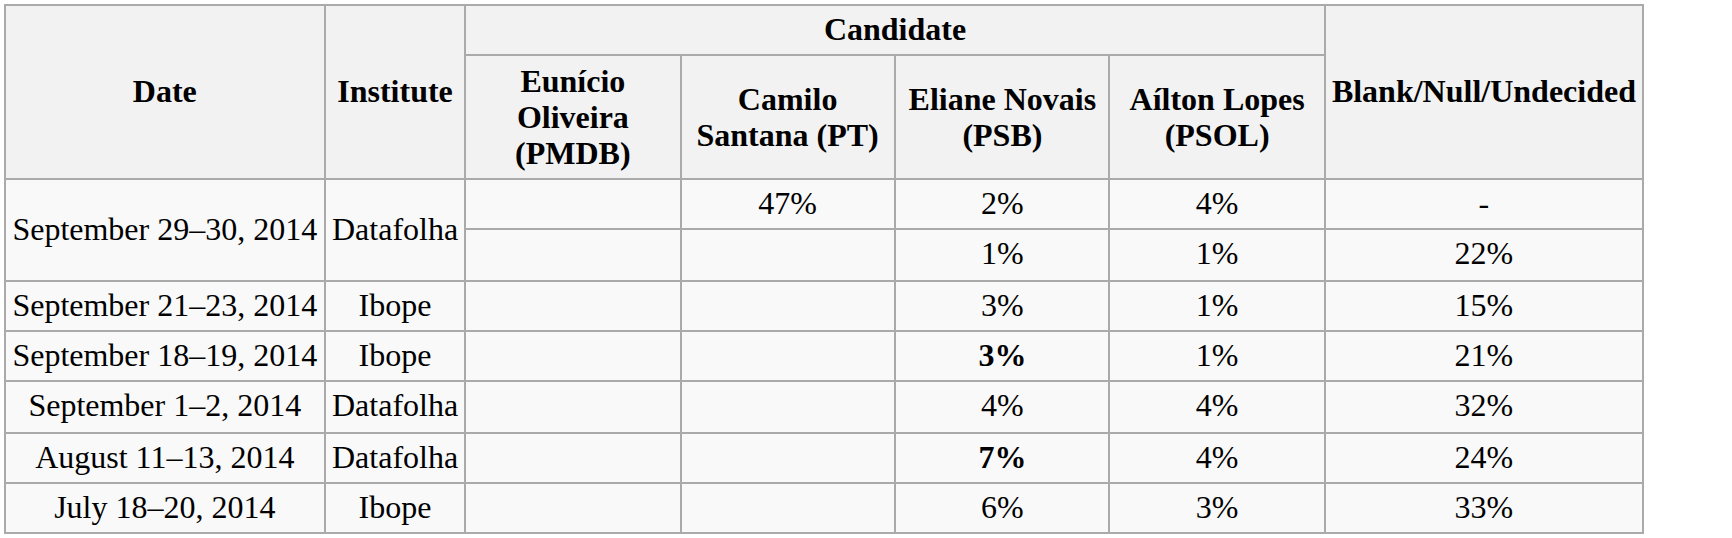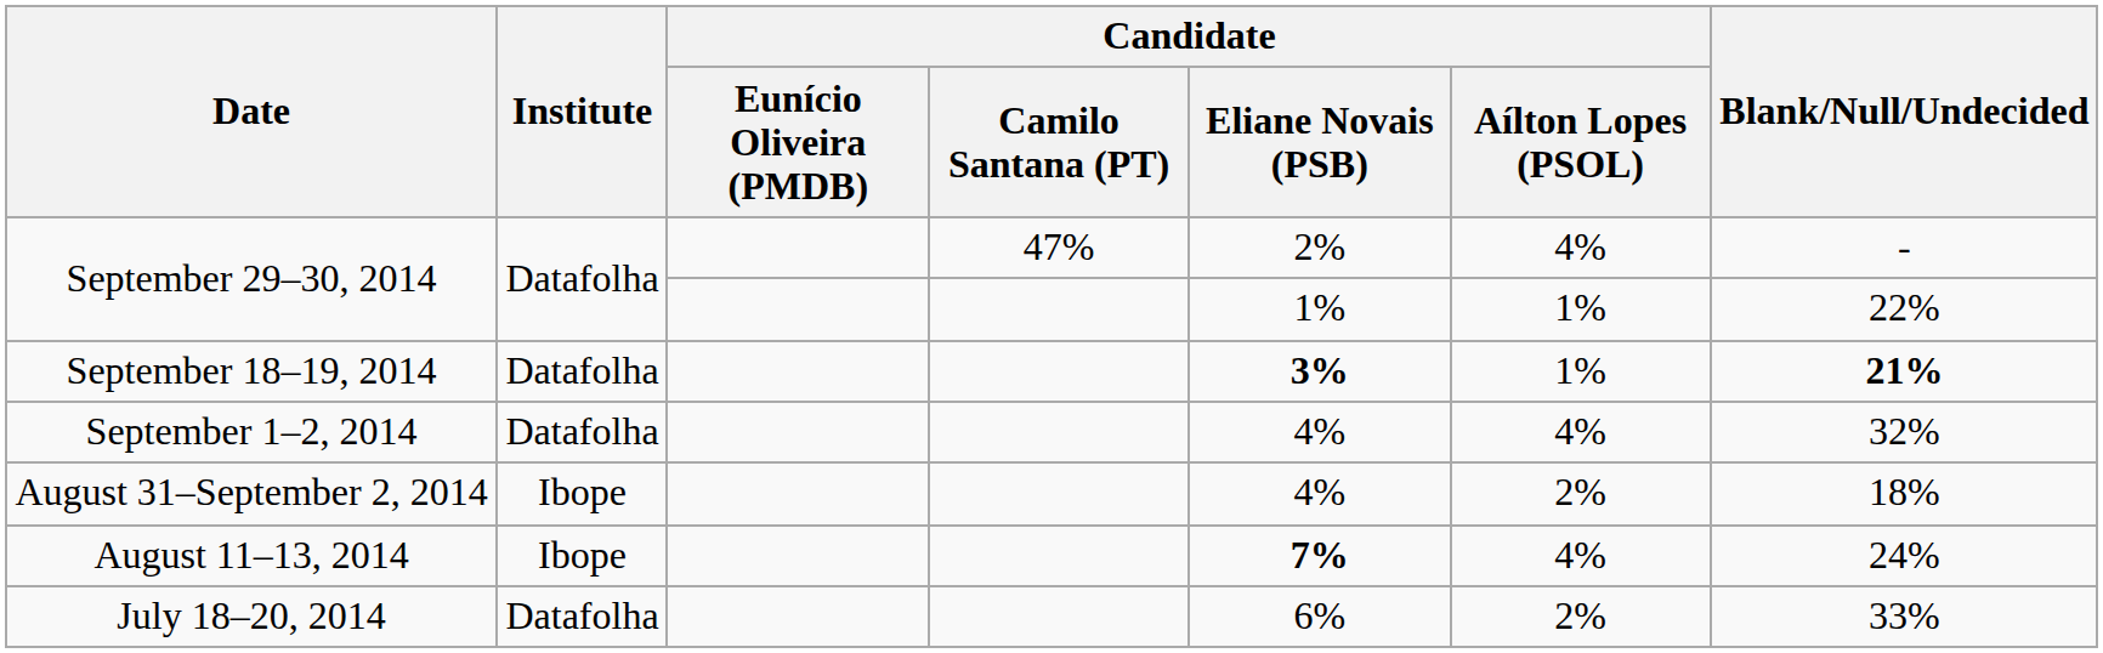- row: September 21–23, 2014 | Ibope | 3% | 1% | 15%
September 18–19, 2014 | Institute: Ibope -> Datafolha
September 18–19, 2014 | Blank/Null/Undecided: normal -> bold
+ row: August 31–September 2, 2014 | Ibope | 4% | 2% | 18%
August 11–13, 2014 | Institute: Datafolha -> Ibope
July 18–20, 2014 | Institute: Ibope -> Datafolha
July 18–20, 2014 | Candidate / Aílton Lopes (PSOL): 3% -> 2%
